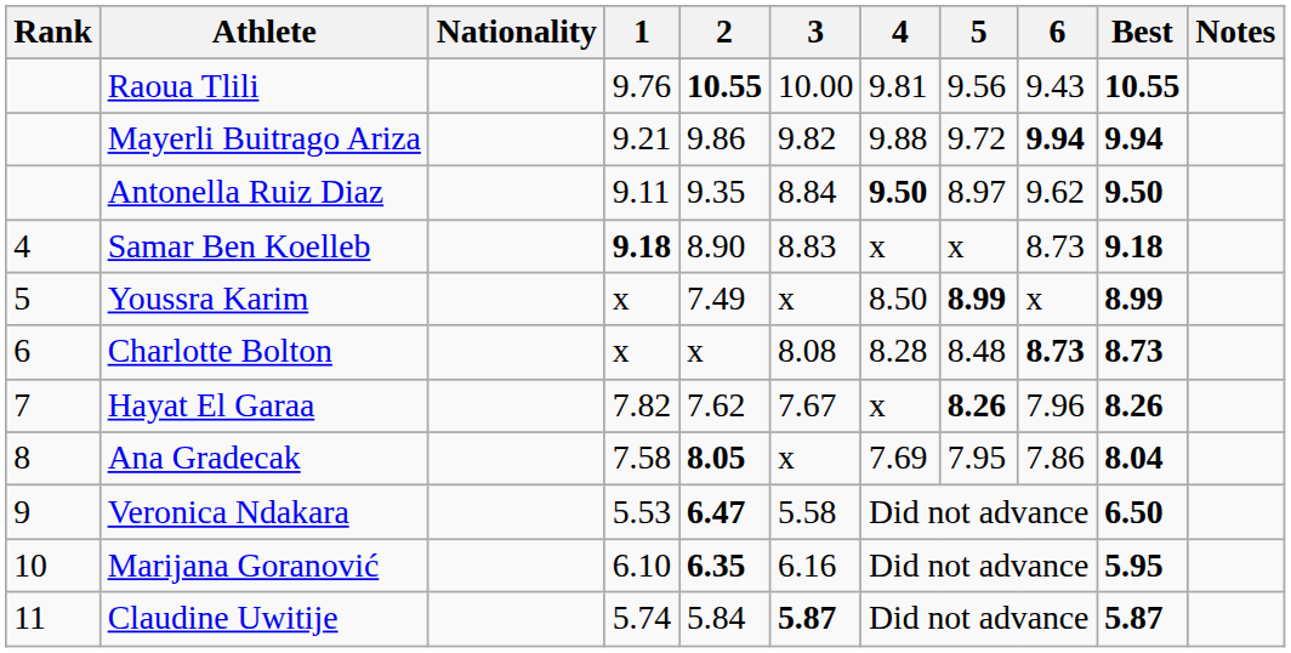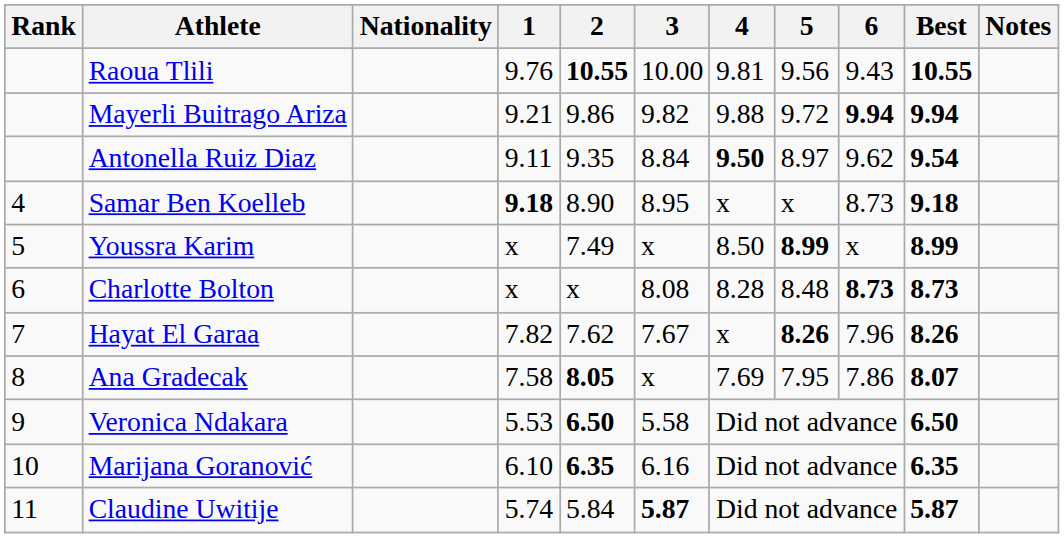Antonella Ruiz Diaz | Best: 9.50 -> 9.54
Samar Ben Koelleb | 3: 8.83 -> 8.95
Ana Gradecak | Best: 8.04 -> 8.07
Veronica Ndakara | 2: 6.47 -> 6.50
Marijana Goranović | Best: 5.95 -> 6.35
